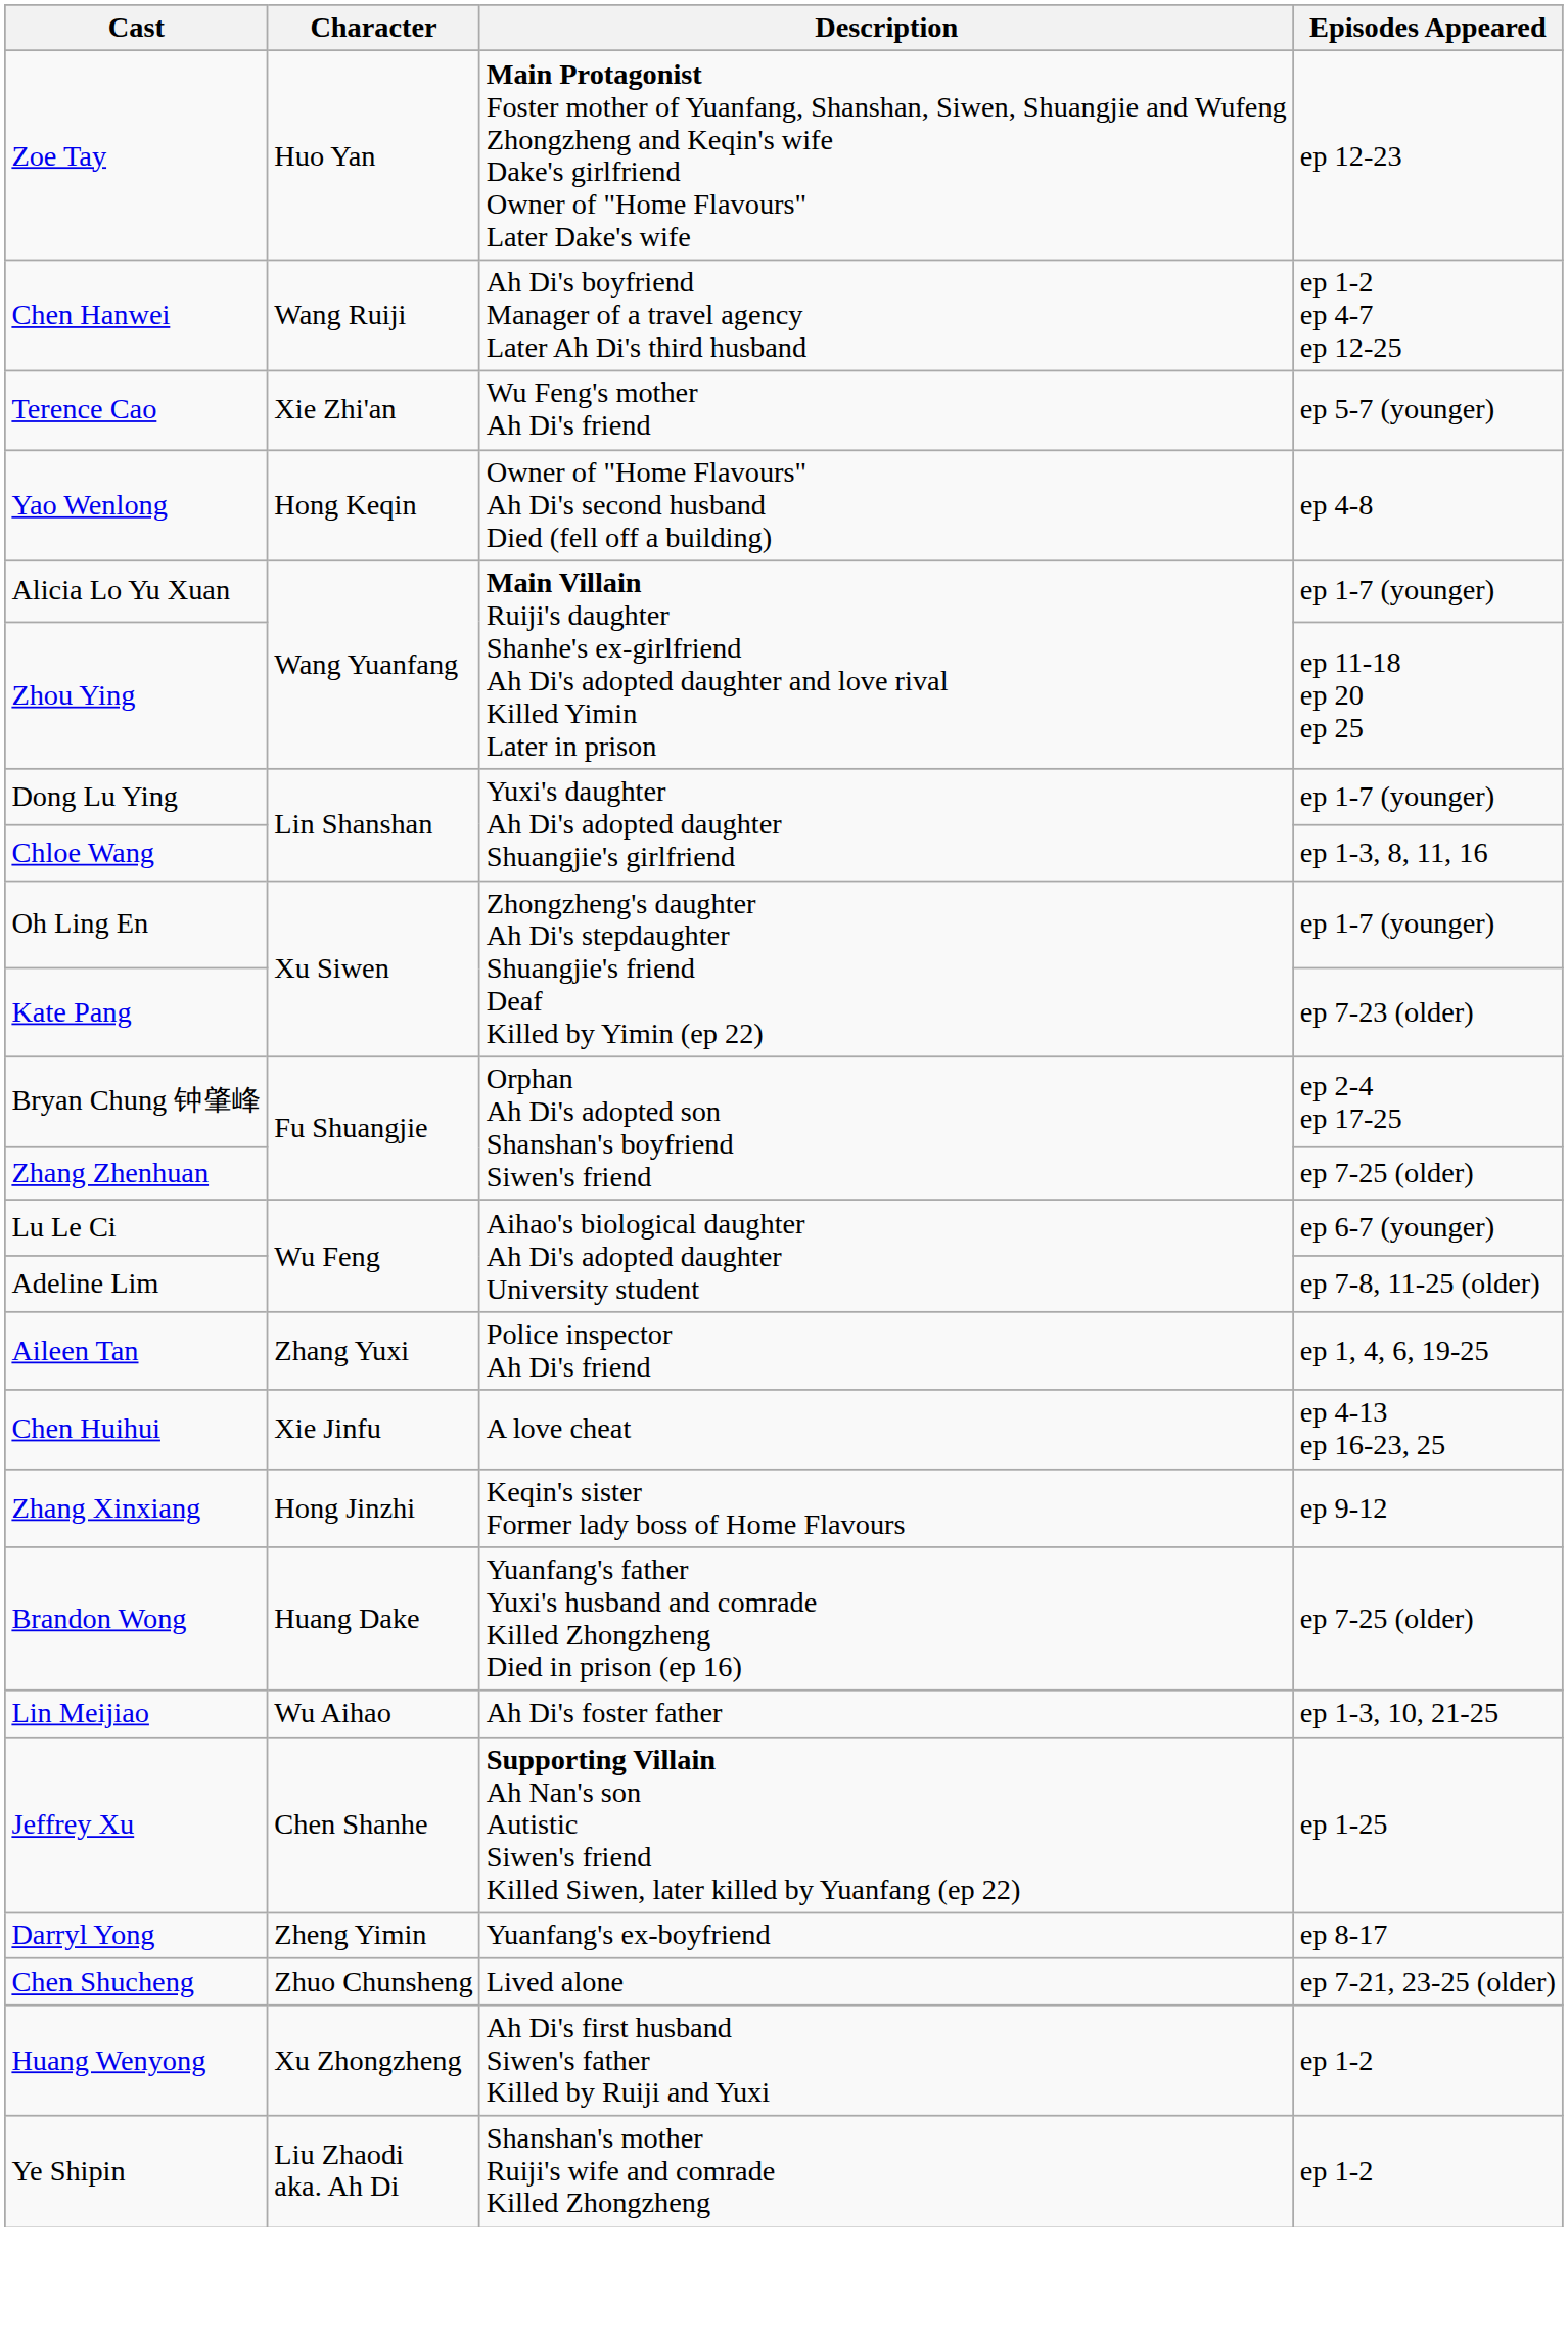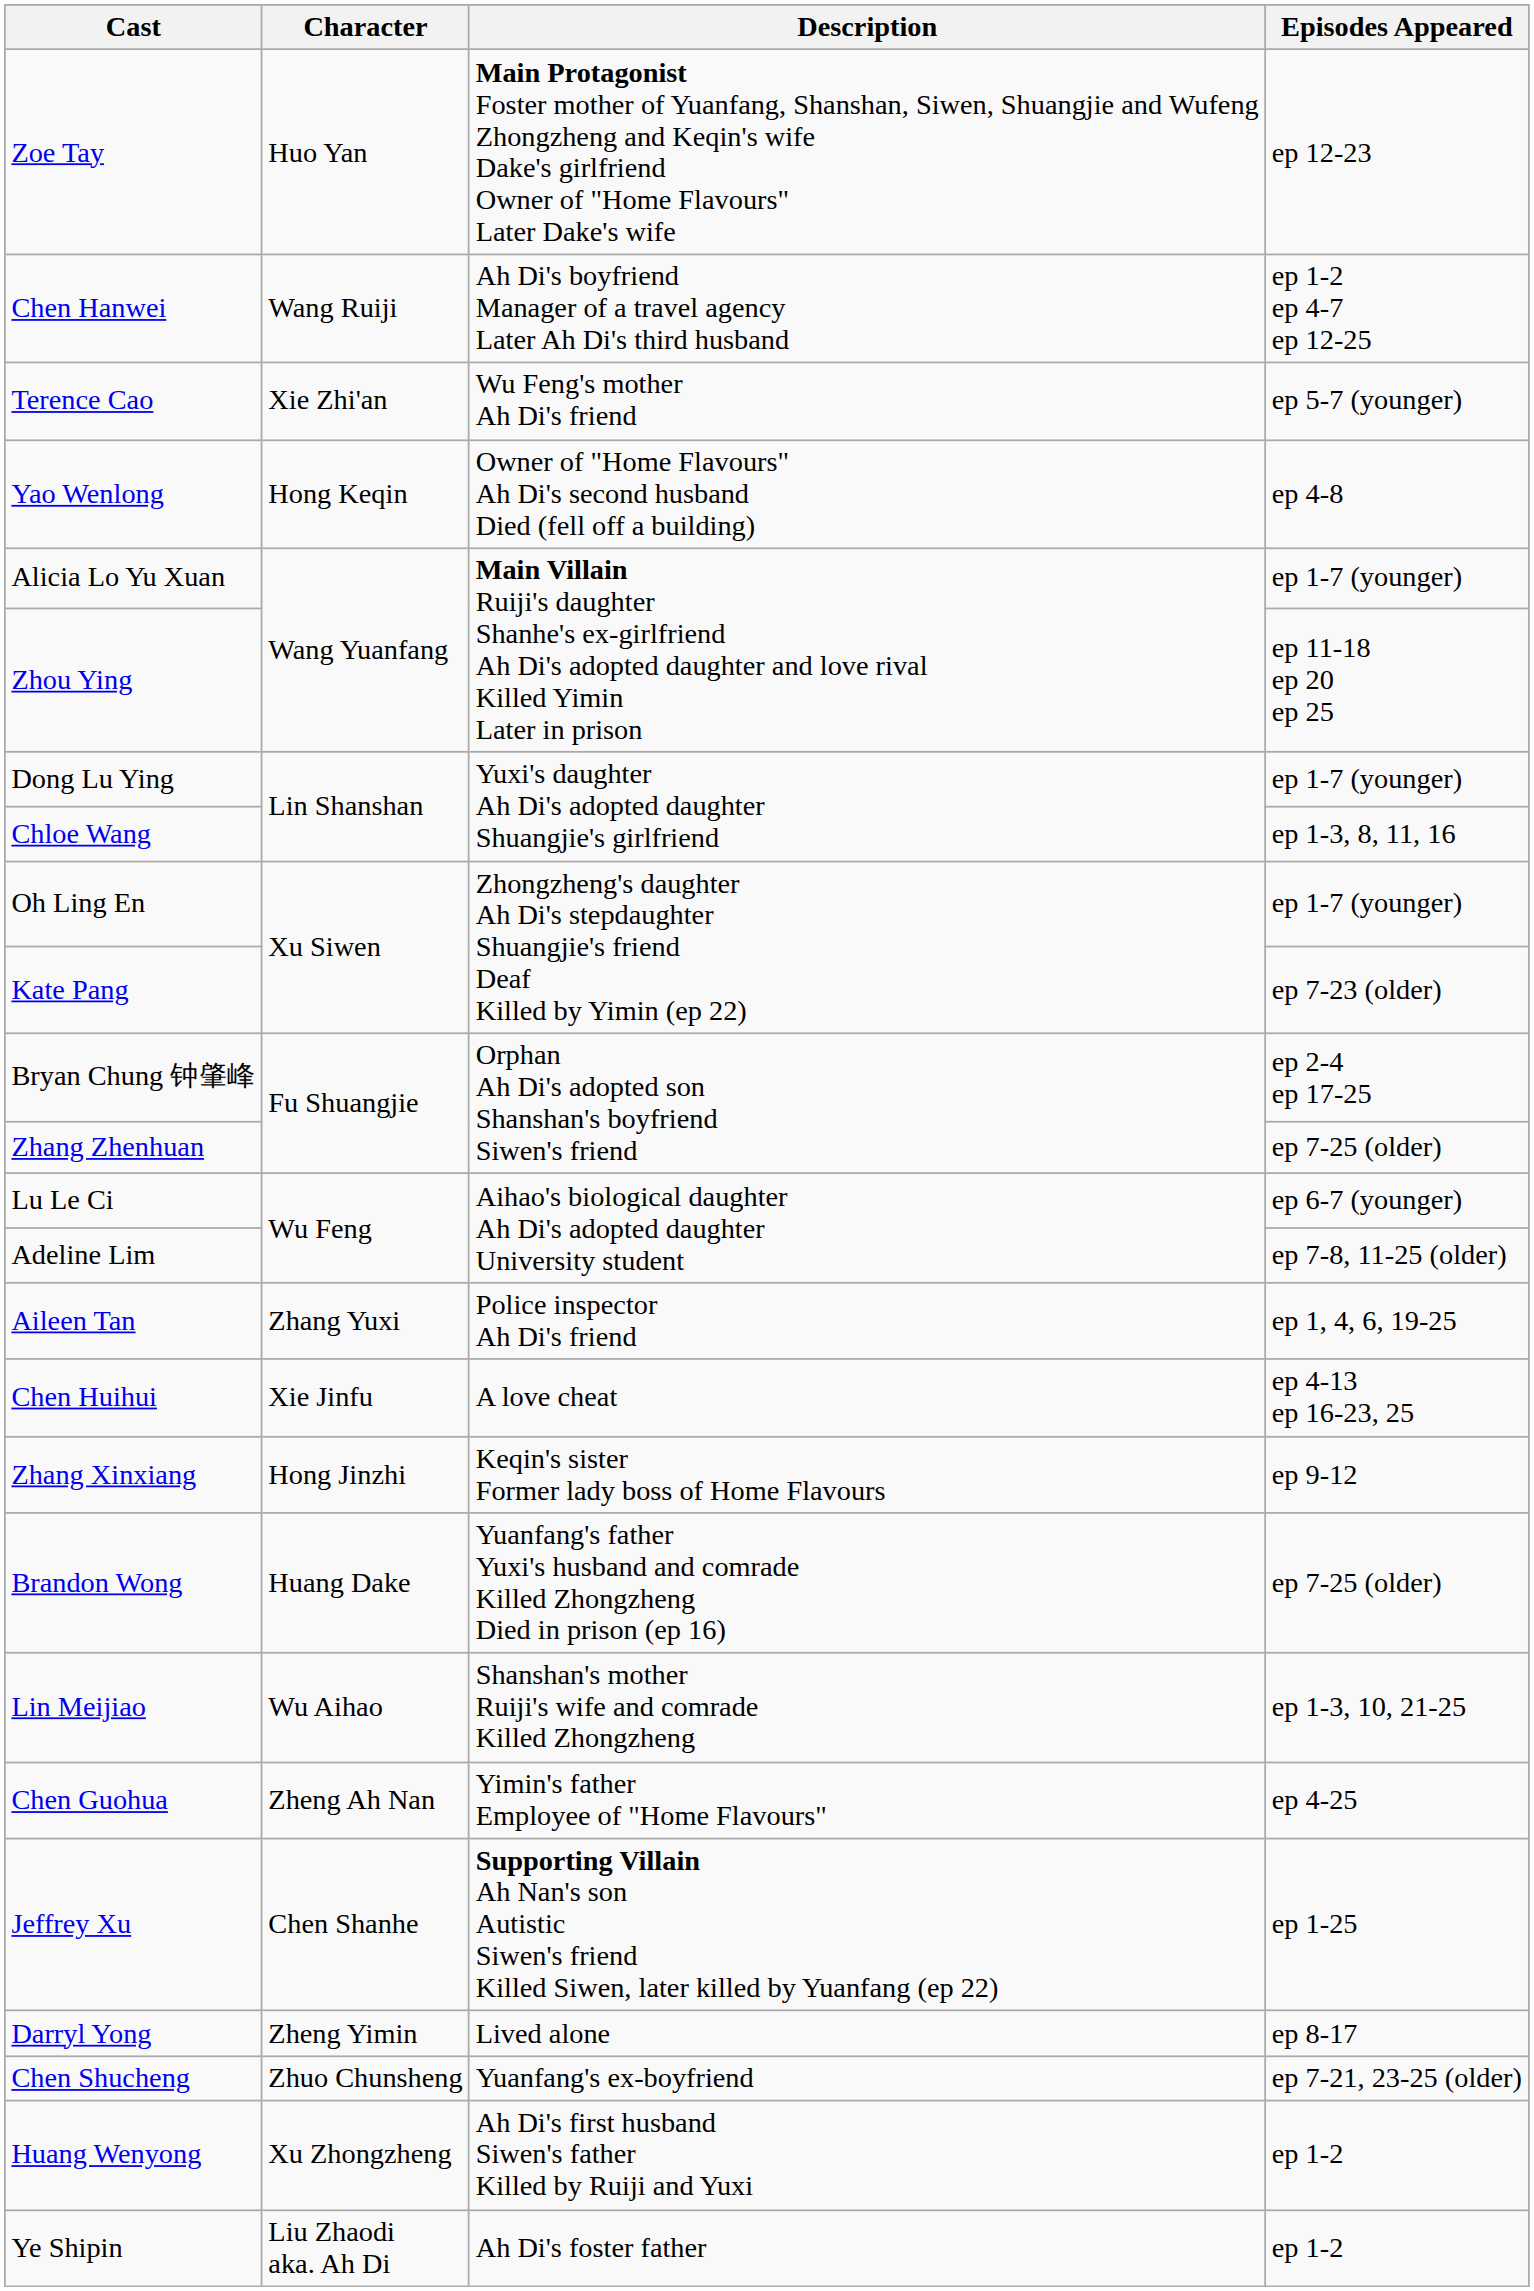Lin Meijiao | Description: Ah Di's foster father -> Shanshan's mother Ruiji's wife and comrade Killed Zhongzheng
+ row: Chen Guohua | Zheng Ah Nan | Yimin's father Employee of "Home Flavours" | ep 4-25
Darryl Yong | Description: Yuanfang's ex-boyfriend -> Lived alone
Chen Shucheng | Description: Lived alone -> Yuanfang's ex-boyfriend
Ye Shipin | Description: Shanshan's mother Ruiji's wife and comrade Killed Zhongzheng -> Ah Di's foster father
